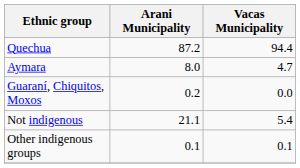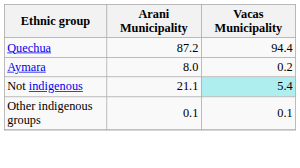Aymara | Vacas Municipality: 4.7 -> 0.2
- row: Guaraní, Chiquitos, Moxos | 0.2 | 0.0
Not indigenous | Vacas Municipality: no background -> paleturquoise background
